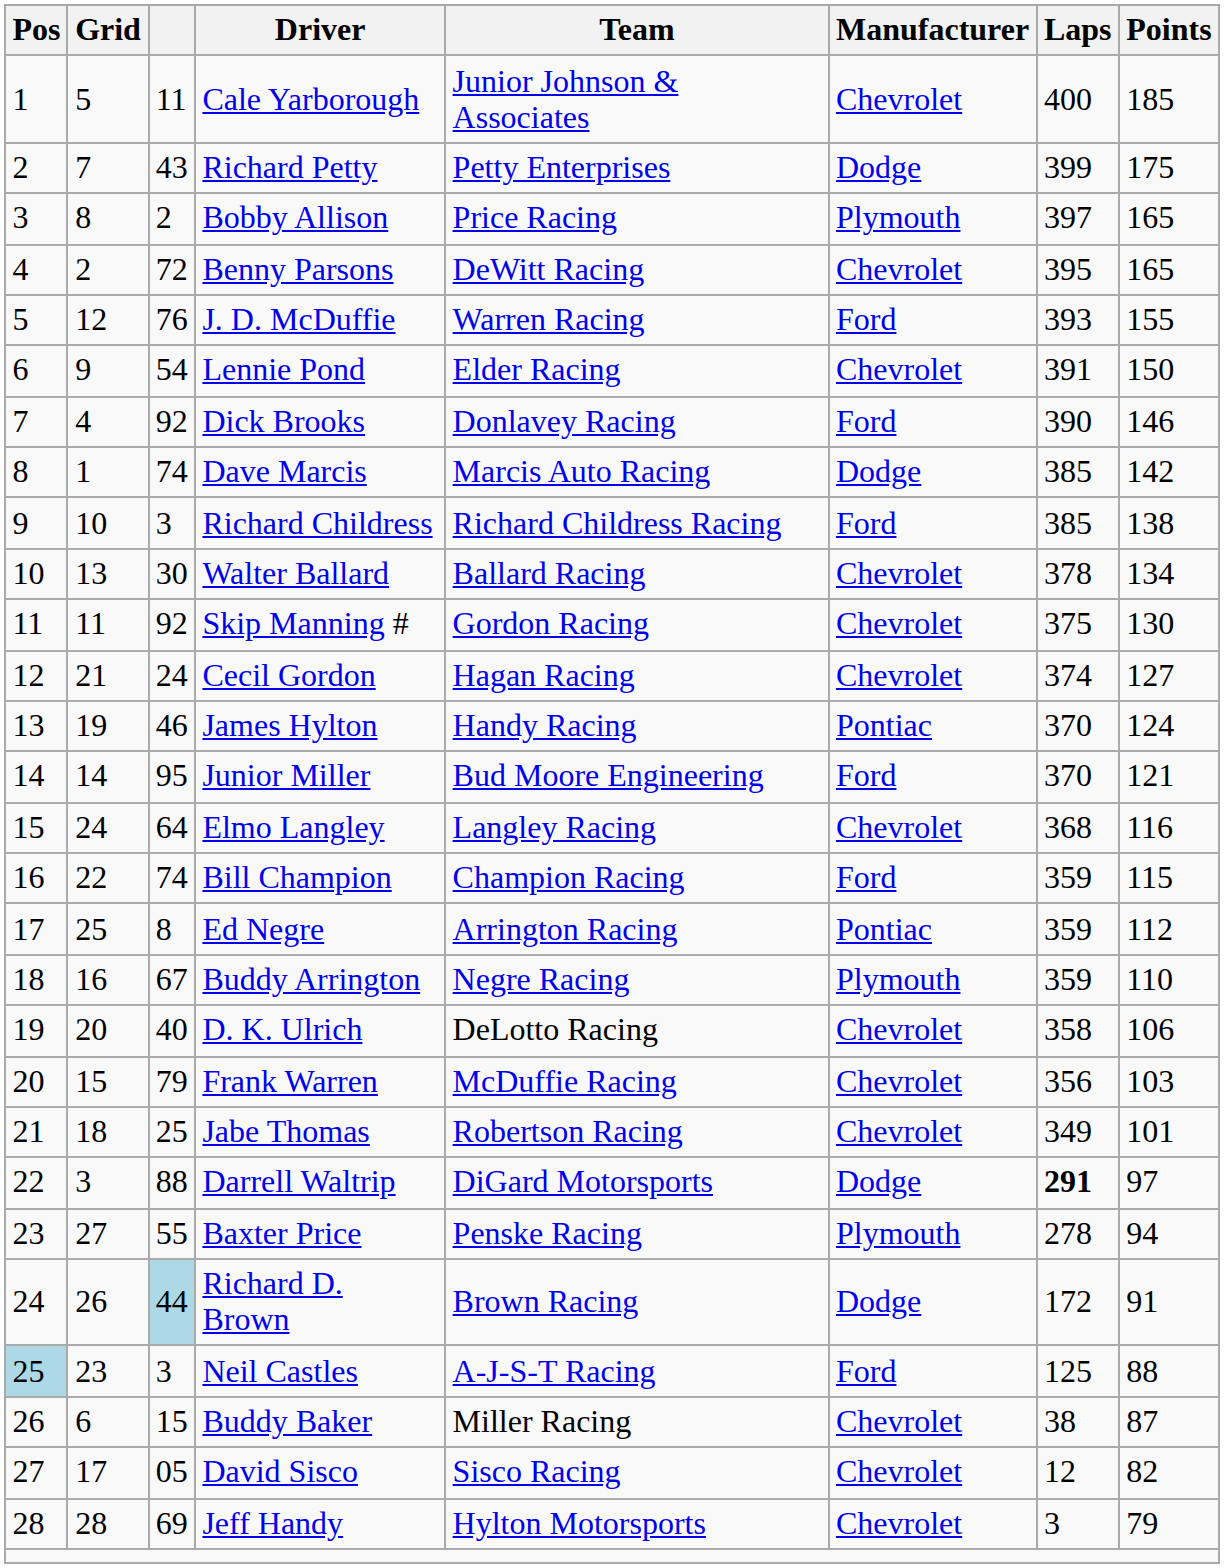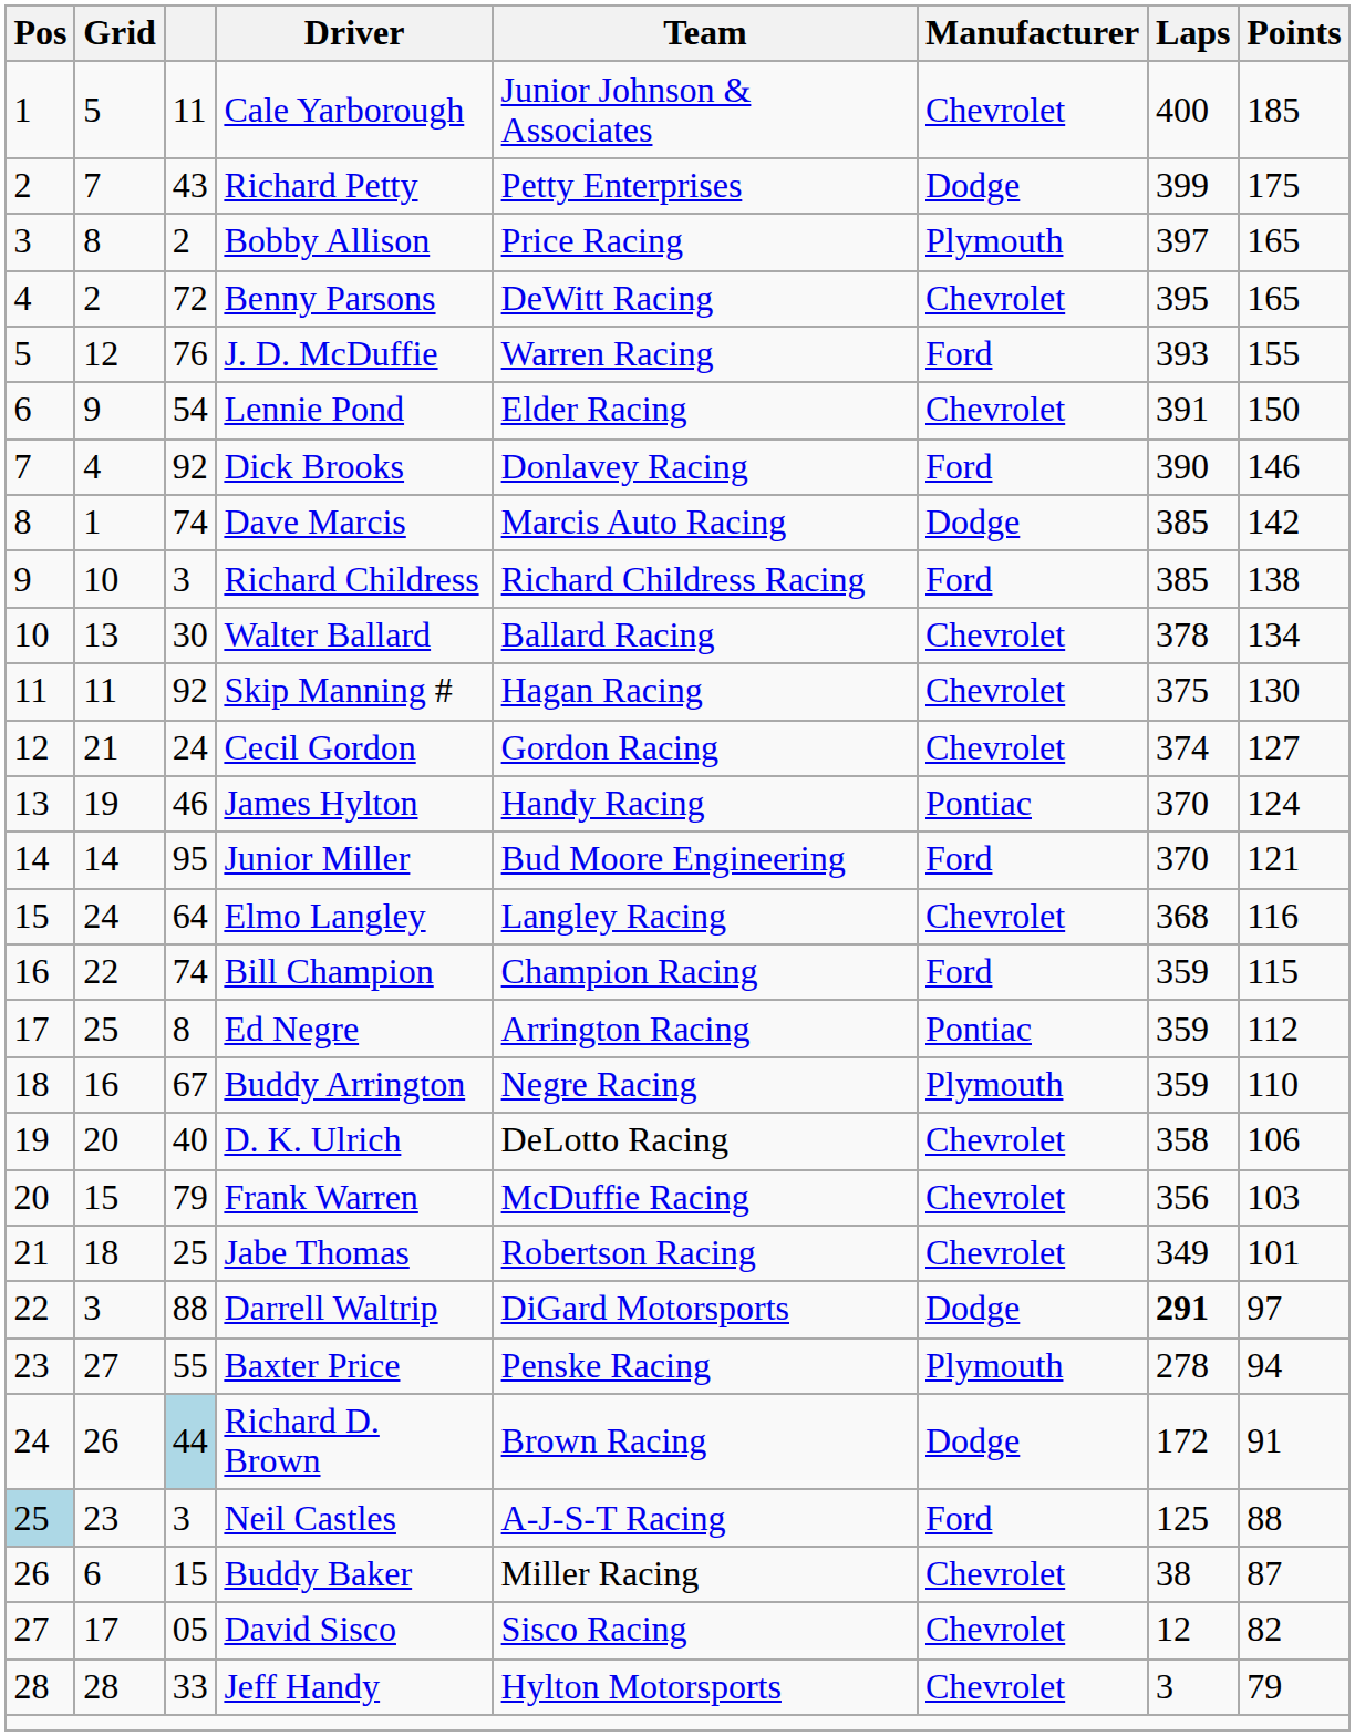Skip Manning # | Team: Gordon Racing -> Hagan Racing
Cecil Gordon | Team: Hagan Racing -> Gordon Racing
Jeff Handy | column 3: 69 -> 33
